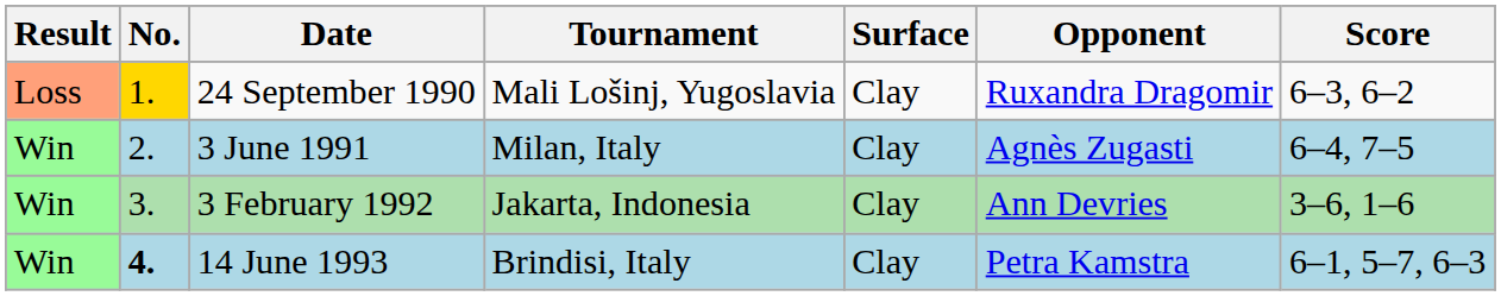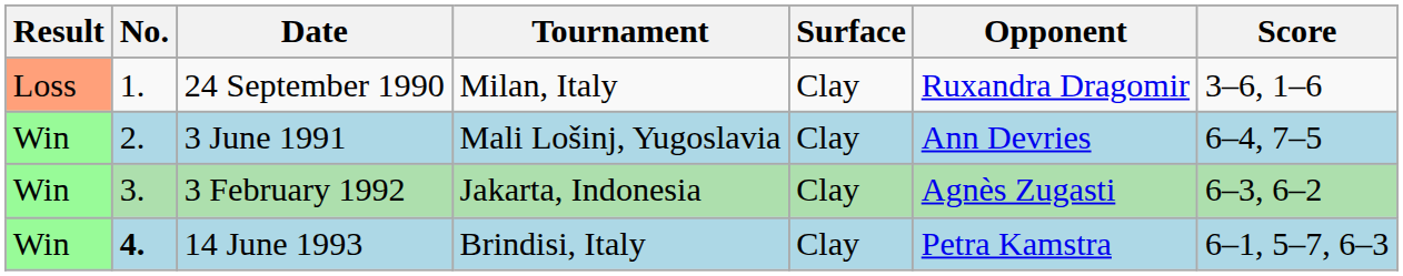24 September 1990 | No.: gold background -> no background
24 September 1990 | Tournament: Mali Lošinj, Yugoslavia -> Milan, Italy
24 September 1990 | Score: 6–3, 6–2 -> 3–6, 1–6
3 June 1991 | Tournament: Milan, Italy -> Mali Lošinj, Yugoslavia
3 June 1991 | Opponent: Agnès Zugasti -> Ann Devries
3 February 1992 | Opponent: Ann Devries -> Agnès Zugasti
3 February 1992 | Score: 3–6, 1–6 -> 6–3, 6–2
